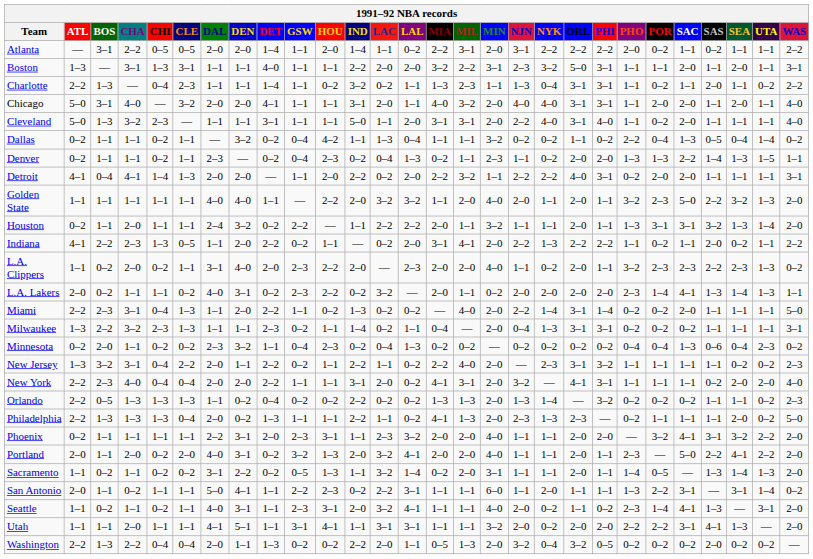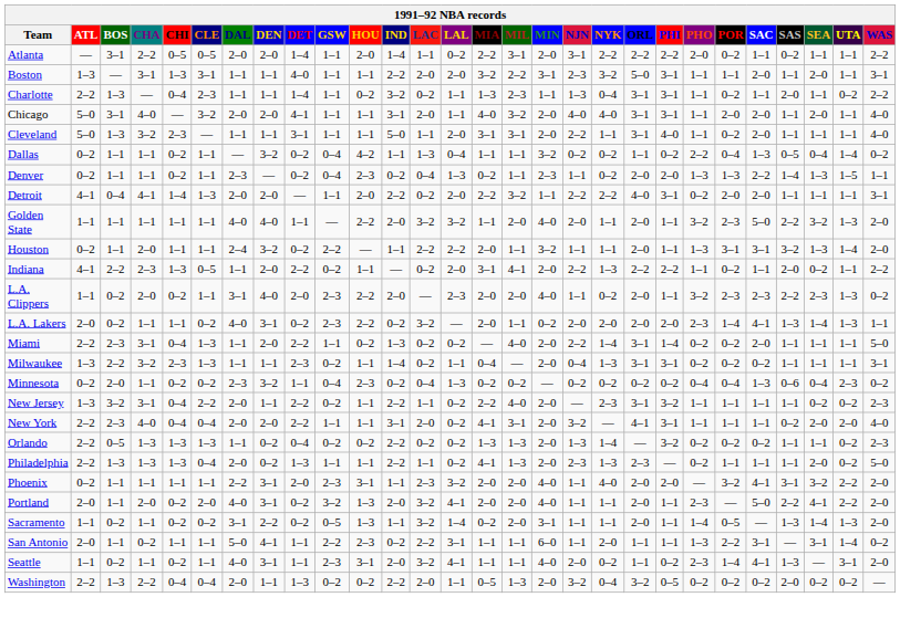Cleveland | NYK: 4–0 -> 1–1
Phoenix | NYK: 1–1 -> 4–0
- row: Utah | 1–1 | 1–1 | 2–0 | 1–1 | 1–1 | 4–1 | 5–1 | 1–1 | 3–1 | 4–1 | 1–1 | 3–1 | 3–1 | 1–1 | 1–1 | 3–2 | 2–0 | 0–2 | 2–0 | 2–0 | 2–2 | 2–2 | 3–1 | 4–1 | 1–3 | — | 2–0
